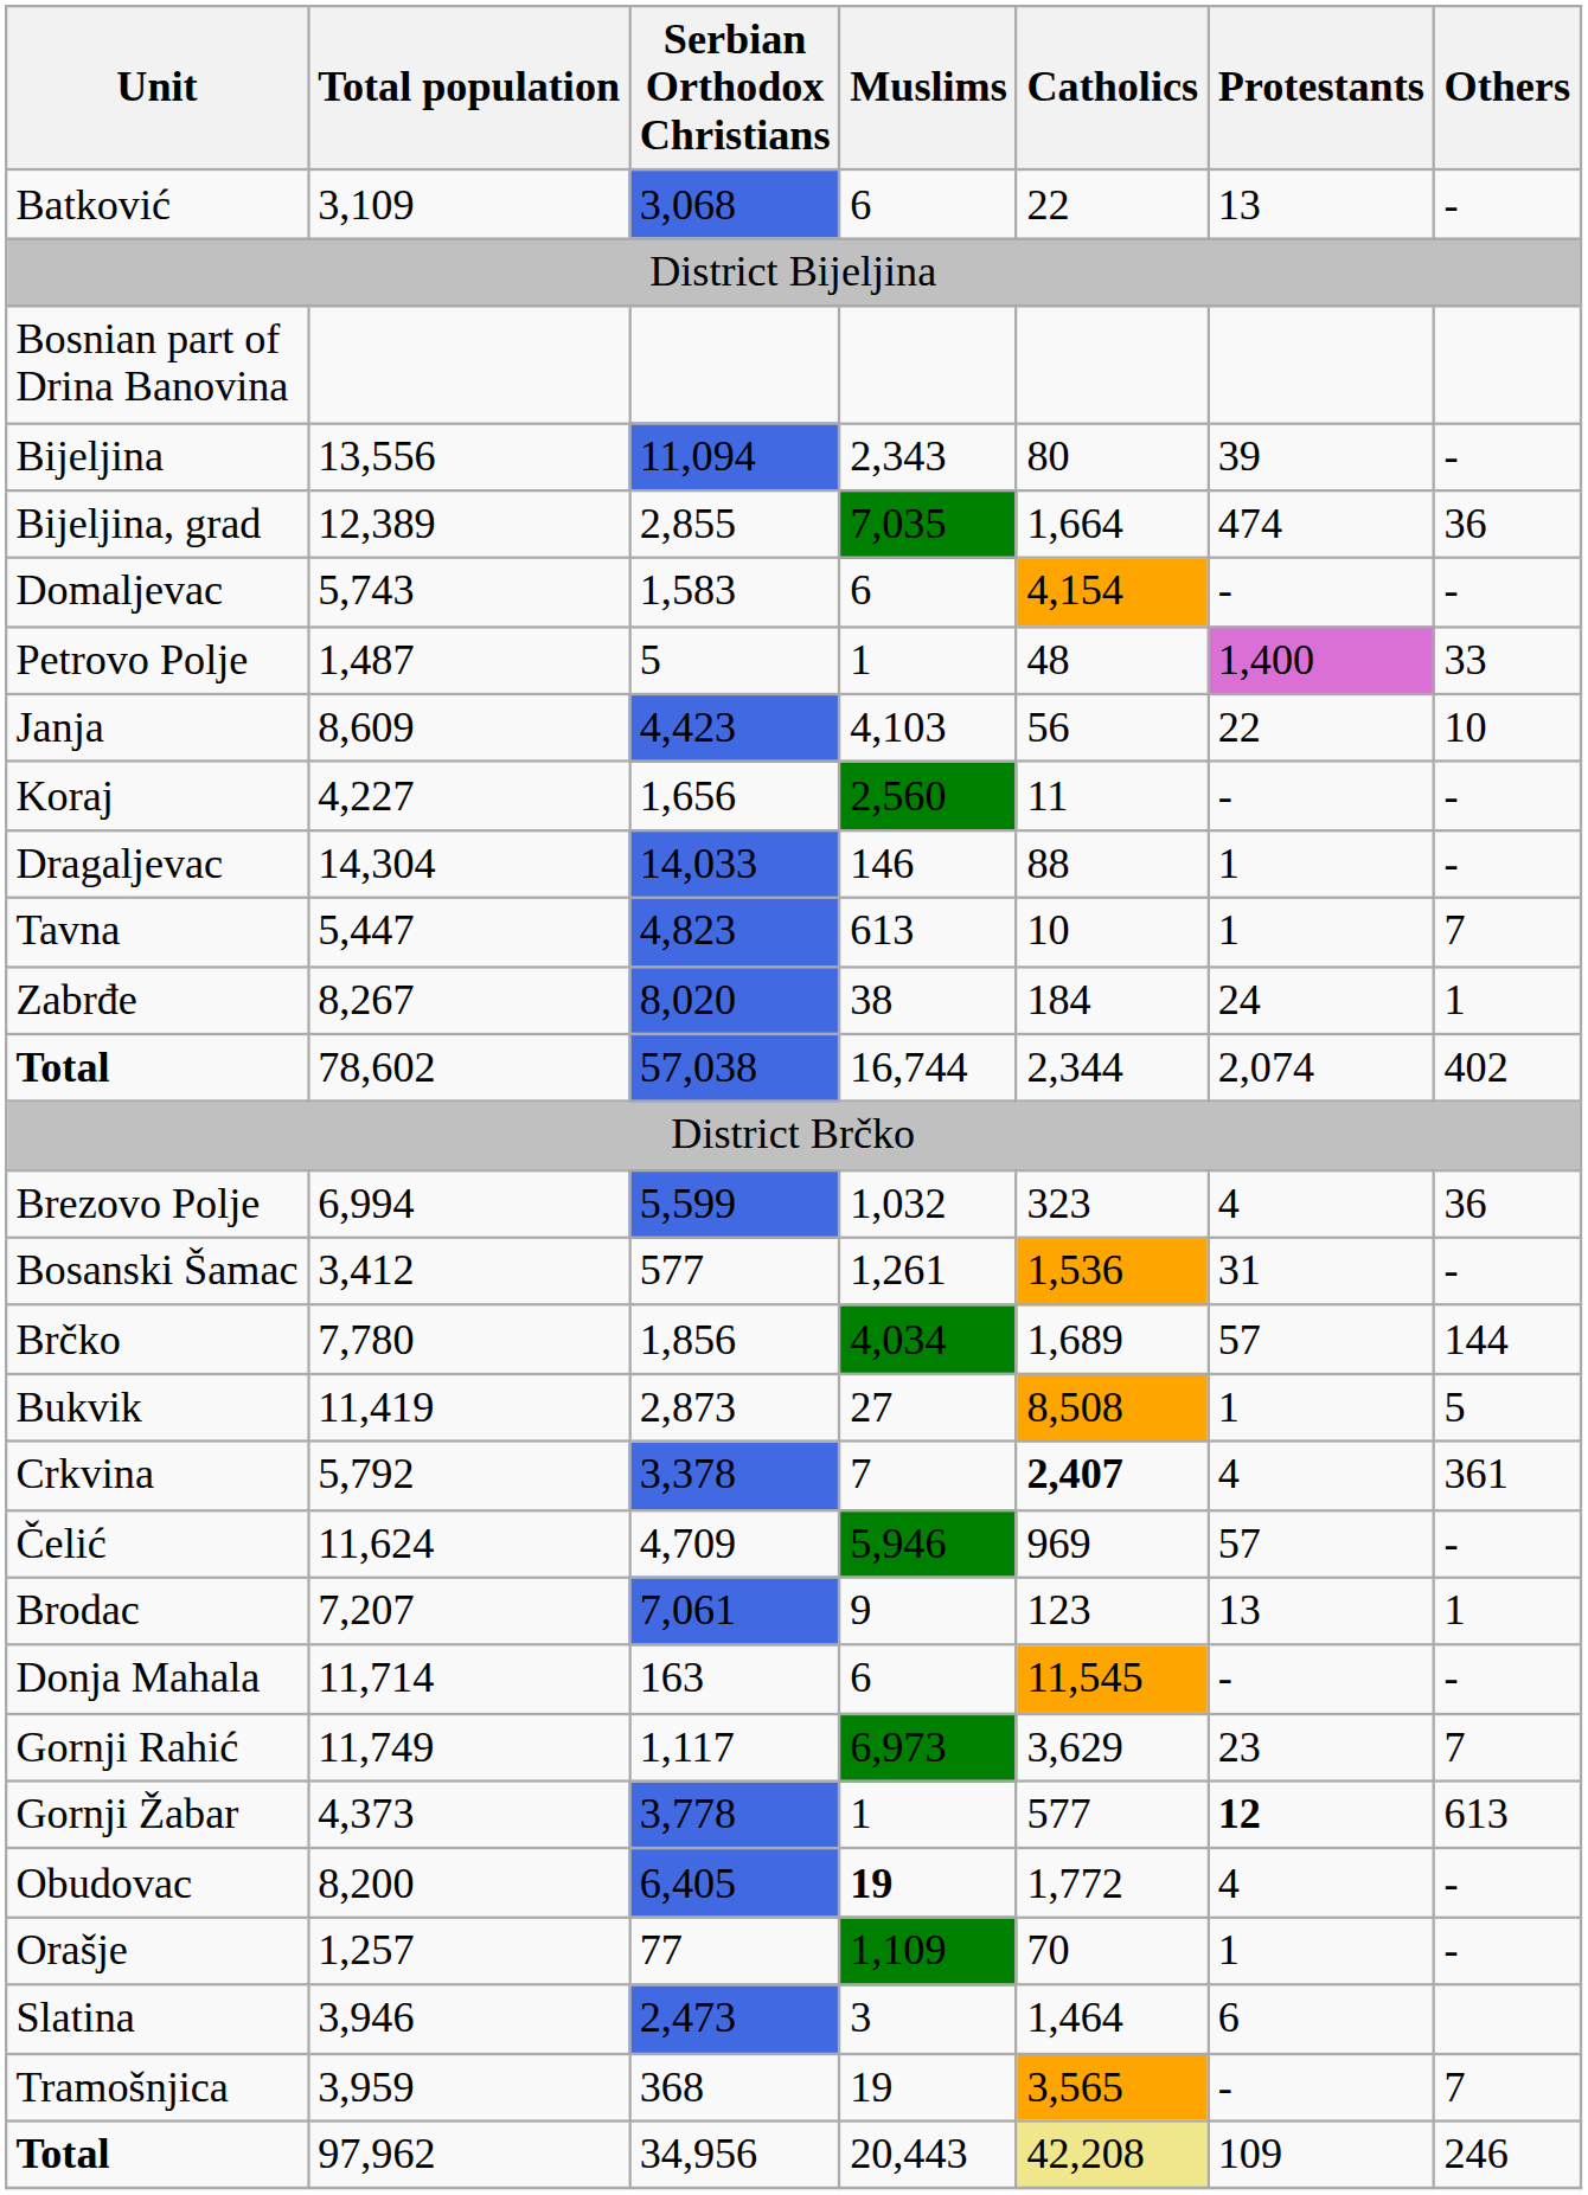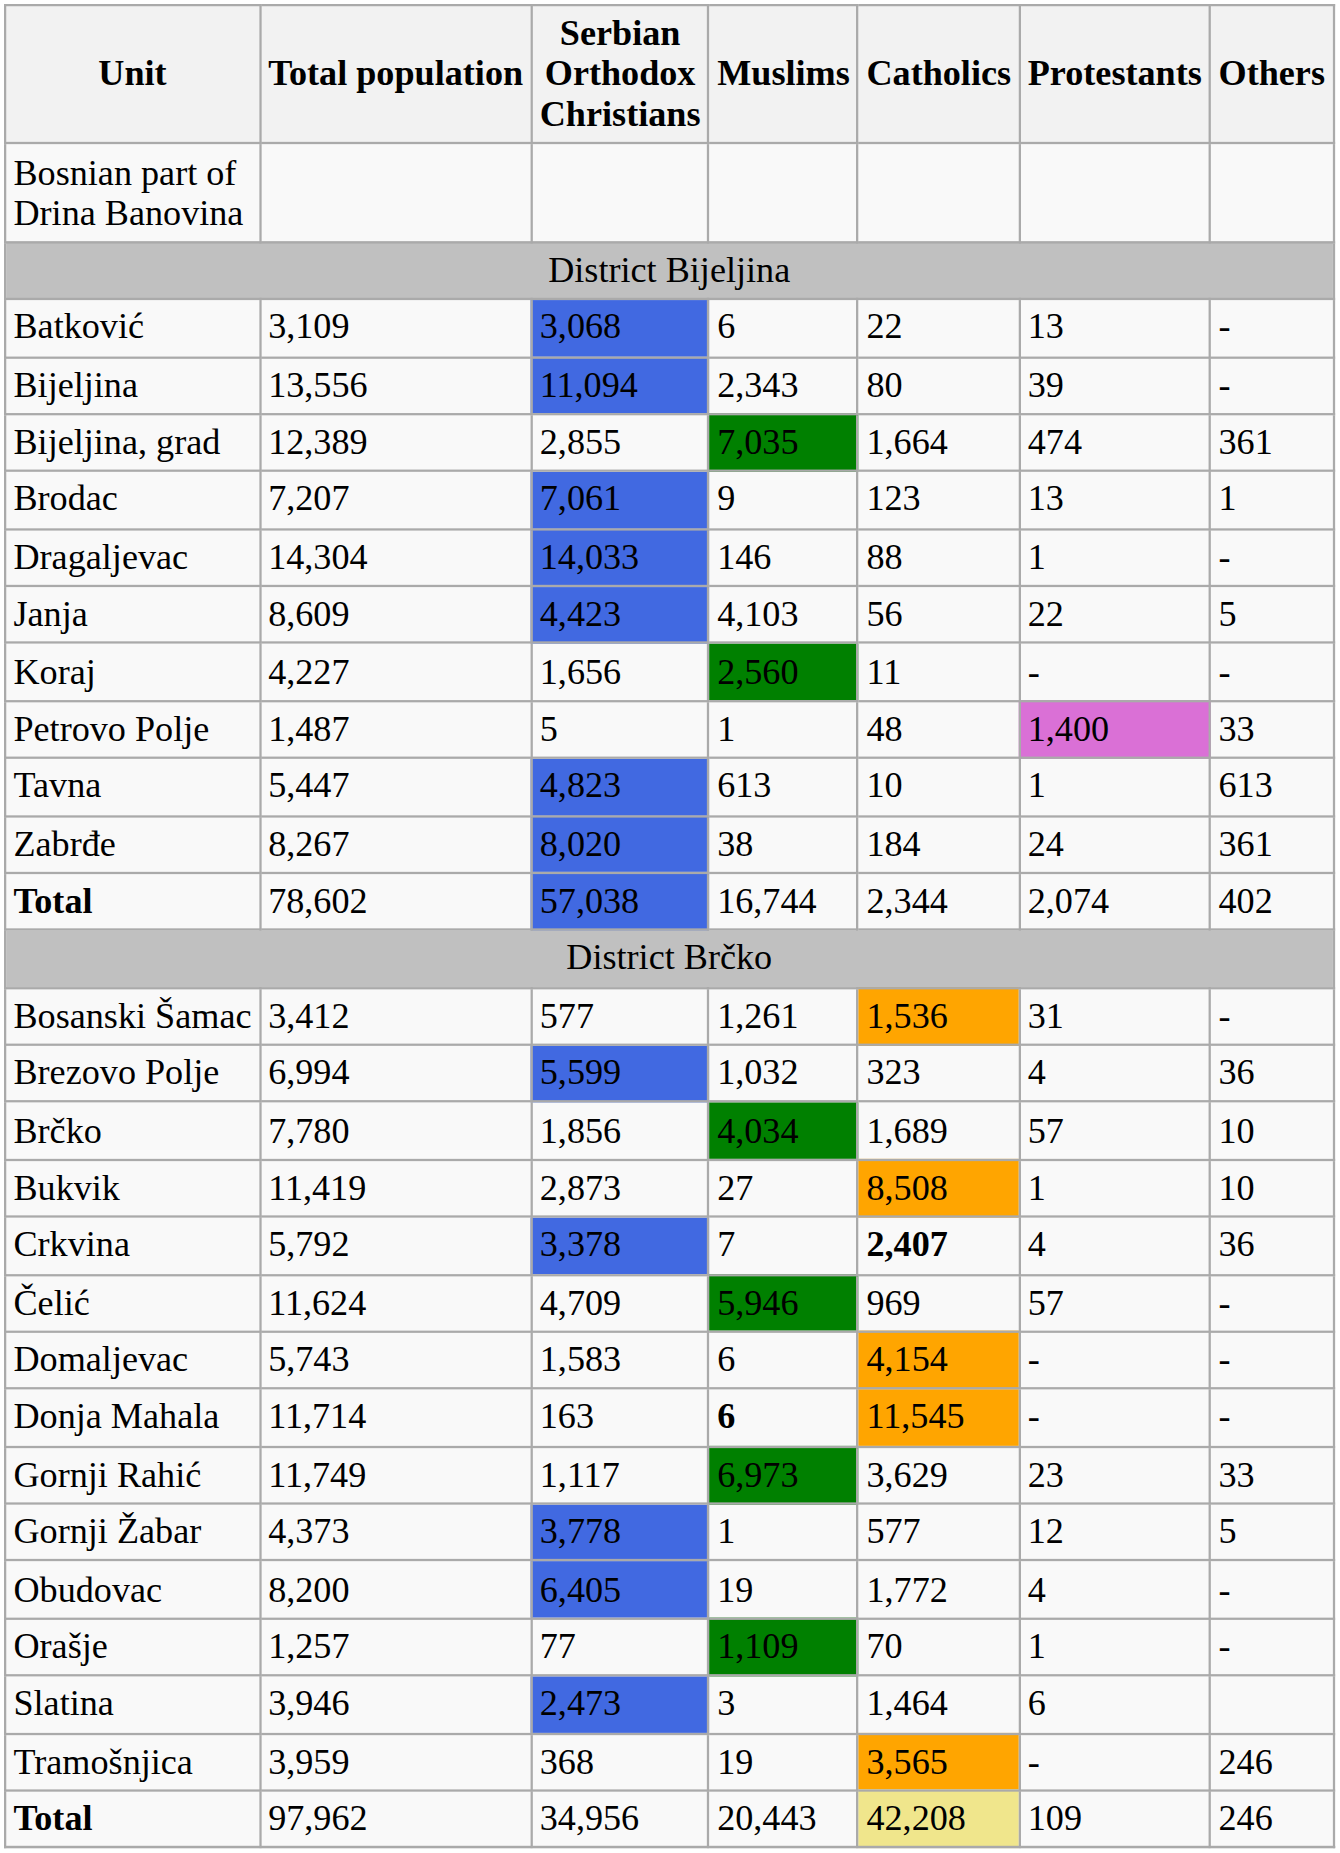rows swapped: Bosnian part of Drina Banovina <-> Batković
Bijeljina, grad | Others: 36 -> 361
rows swapped: Brodac <-> Domaljevac
rows swapped: Dragaljevac <-> Petrovo Polje
Janja | Others: 10 -> 5
Tavna | Others: 7 -> 613
Zabrđe | Others: 1 -> 361
rows swapped: Bosanski Šamac <-> Brezovo Polje
Brčko | Others: 144 -> 10
Bukvik | Others: 5 -> 10
Crkvina | Others: 361 -> 36
Donja Mahala | Muslims: normal -> bold
Gornji Rahić | Others: 7 -> 33
Gornji Žabar | Protestants: bold -> normal
Gornji Žabar | Others: 613 -> 5
Obudovac | Muslims: bold -> normal
Tramošnjica | Others: 7 -> 246
